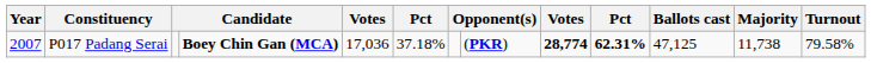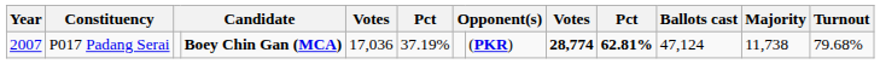P017 Padang Serai | column 6: 37.18% -> 37.19%
P017 Padang Serai | column 10: 62.31% -> 62.81%
P017 Padang Serai | Ballots cast: 47,125 -> 47,124
P017 Padang Serai | Turnout: 79.58% -> 79.68%
